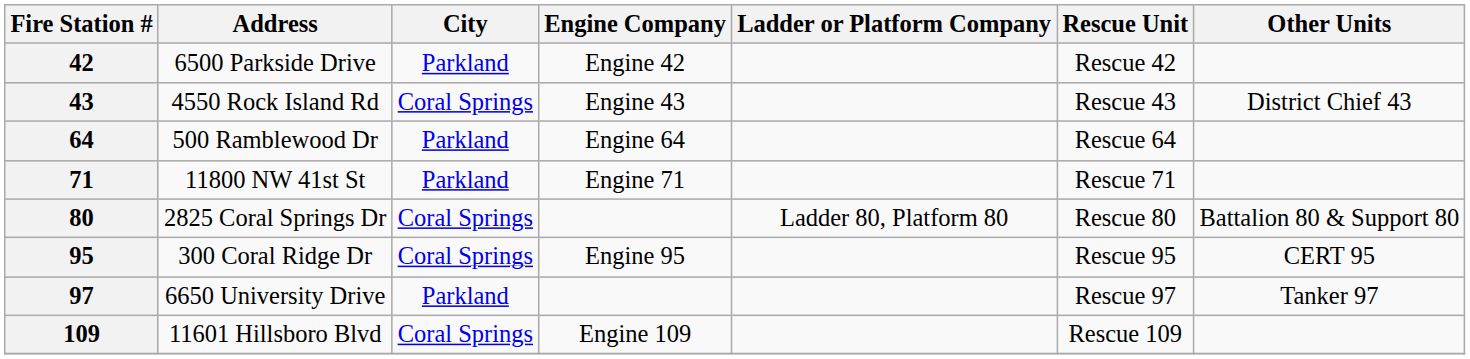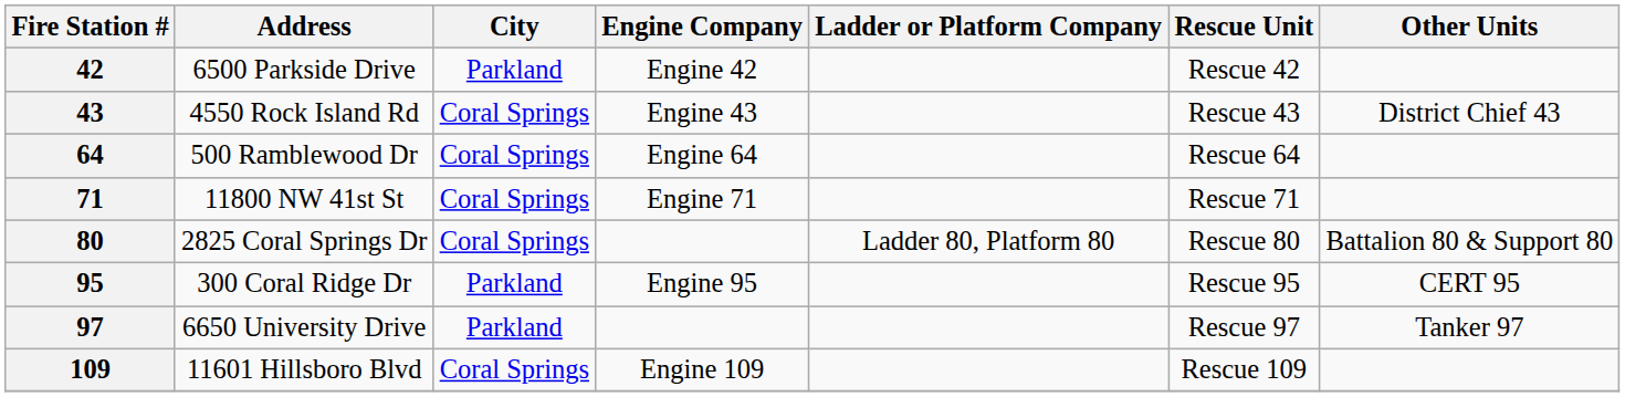64 | City: Parkland -> Coral Springs
71 | City: Parkland -> Coral Springs
95 | City: Coral Springs -> Parkland
